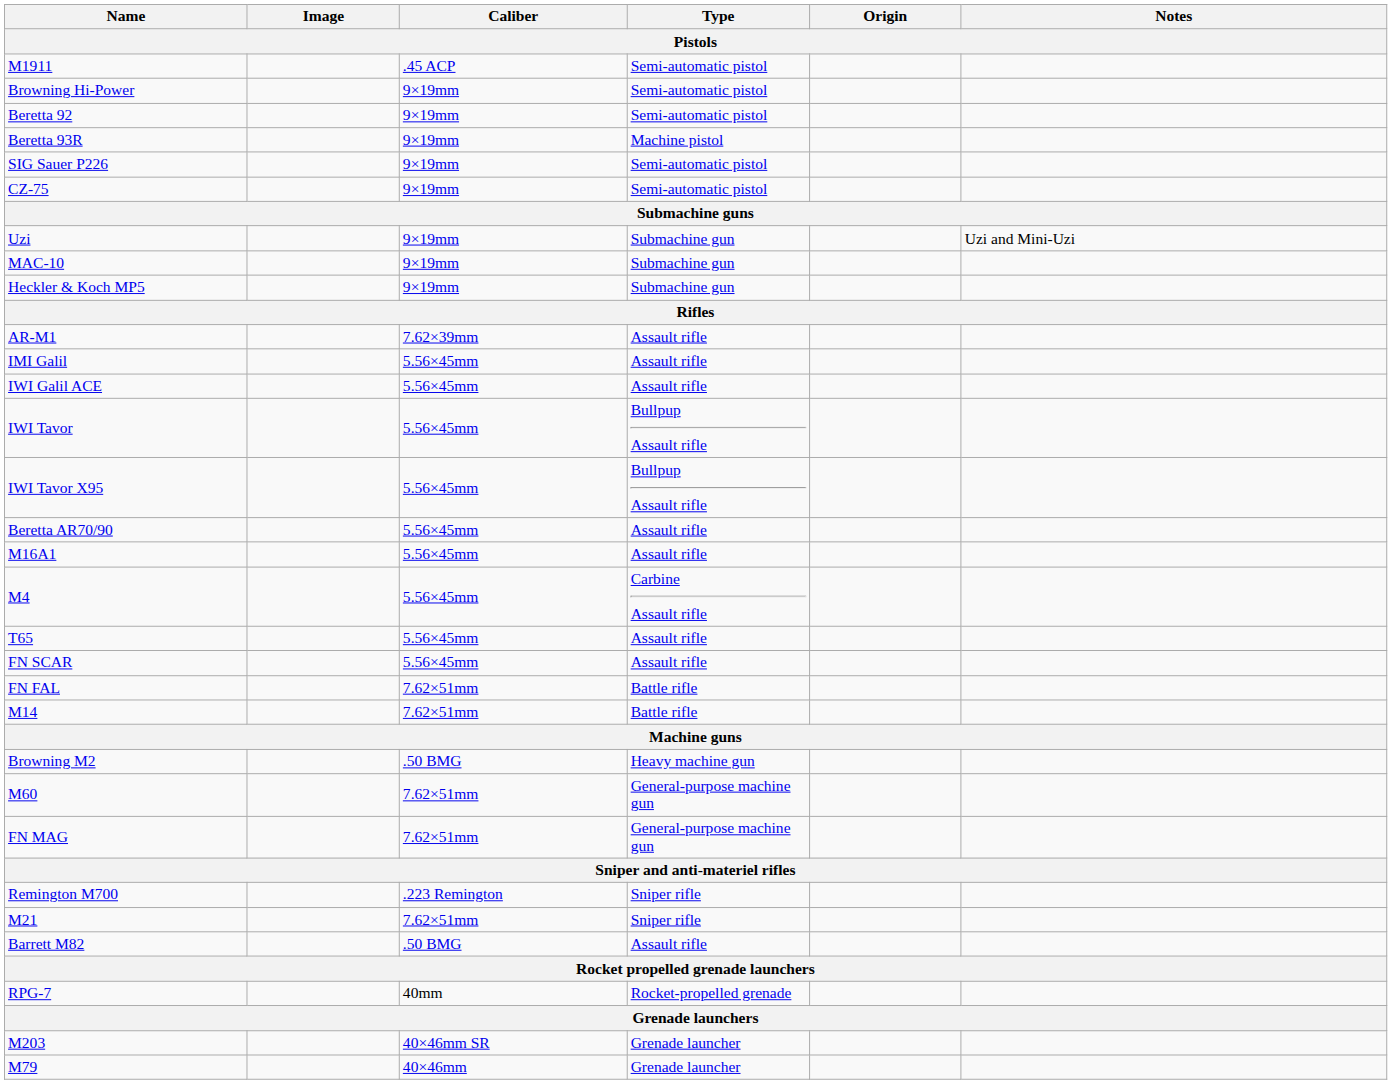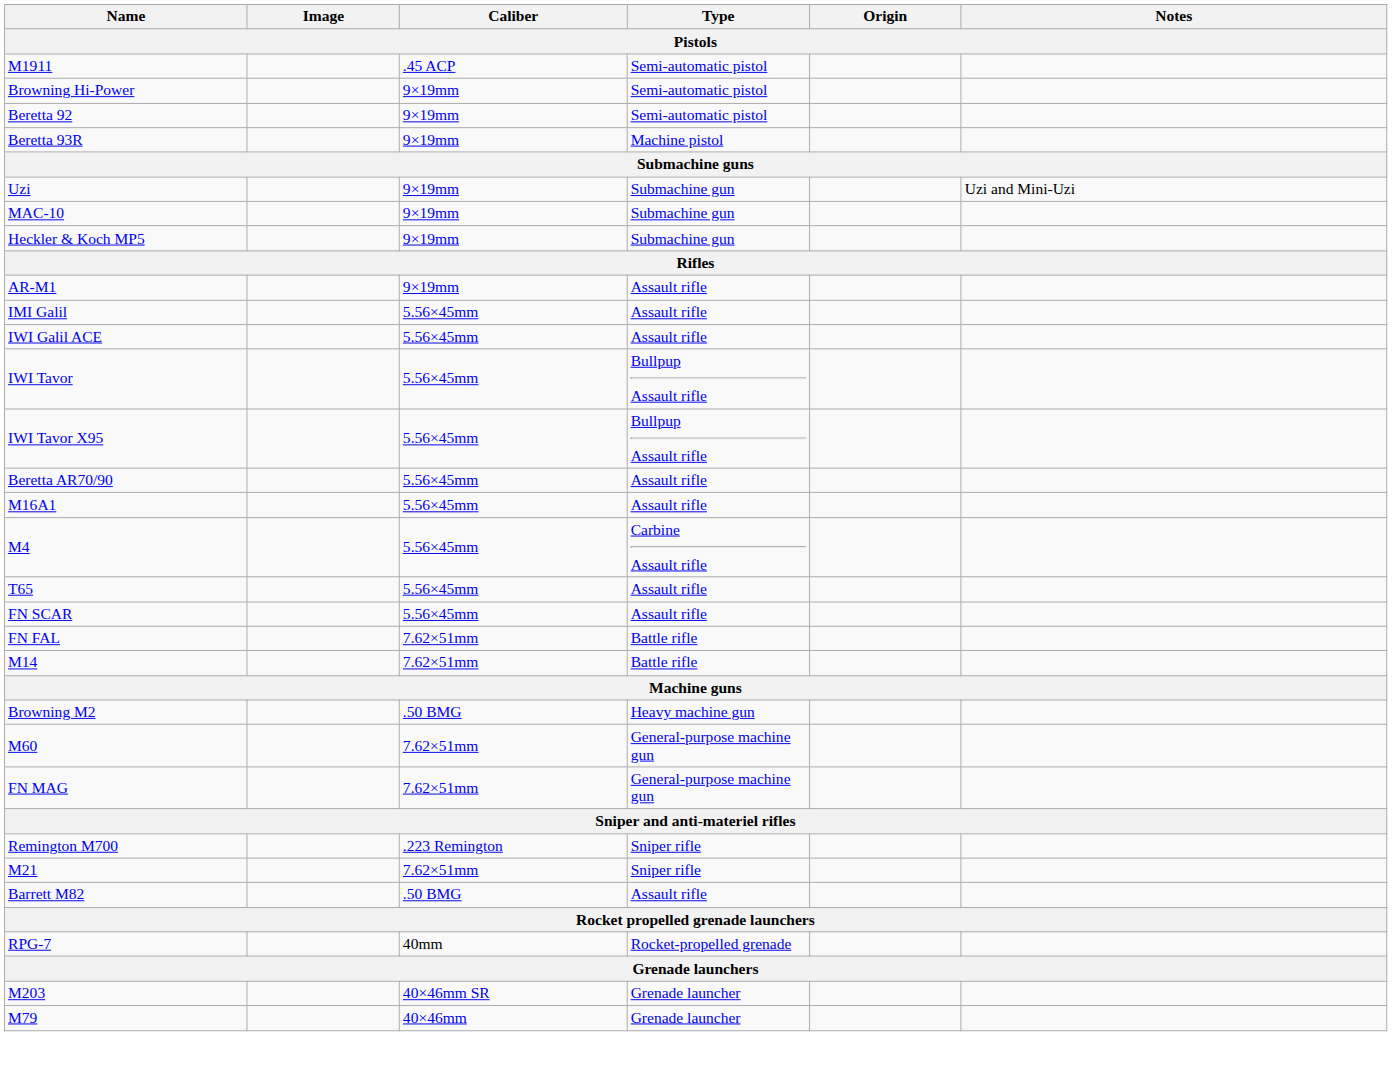- row: SIG Sauer P226 | 9×19mm | Semi-automatic pistol
- row: CZ-75 | 9×19mm | Semi-automatic pistol
AR-M1 | Caliber: 7.62×39mm -> 9×19mm
